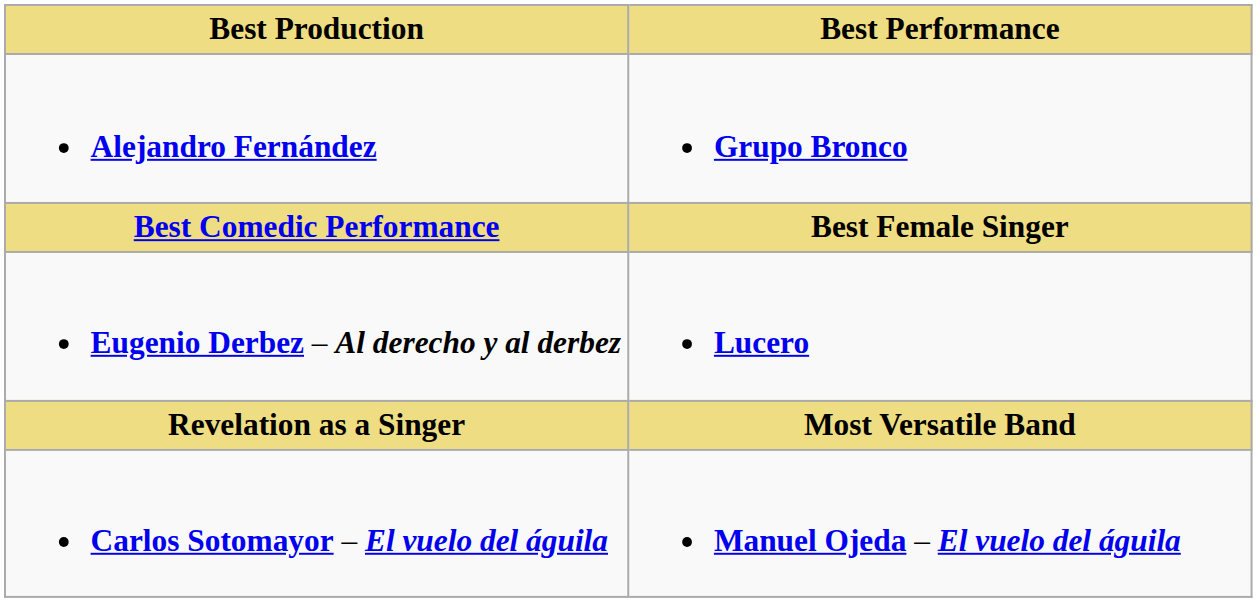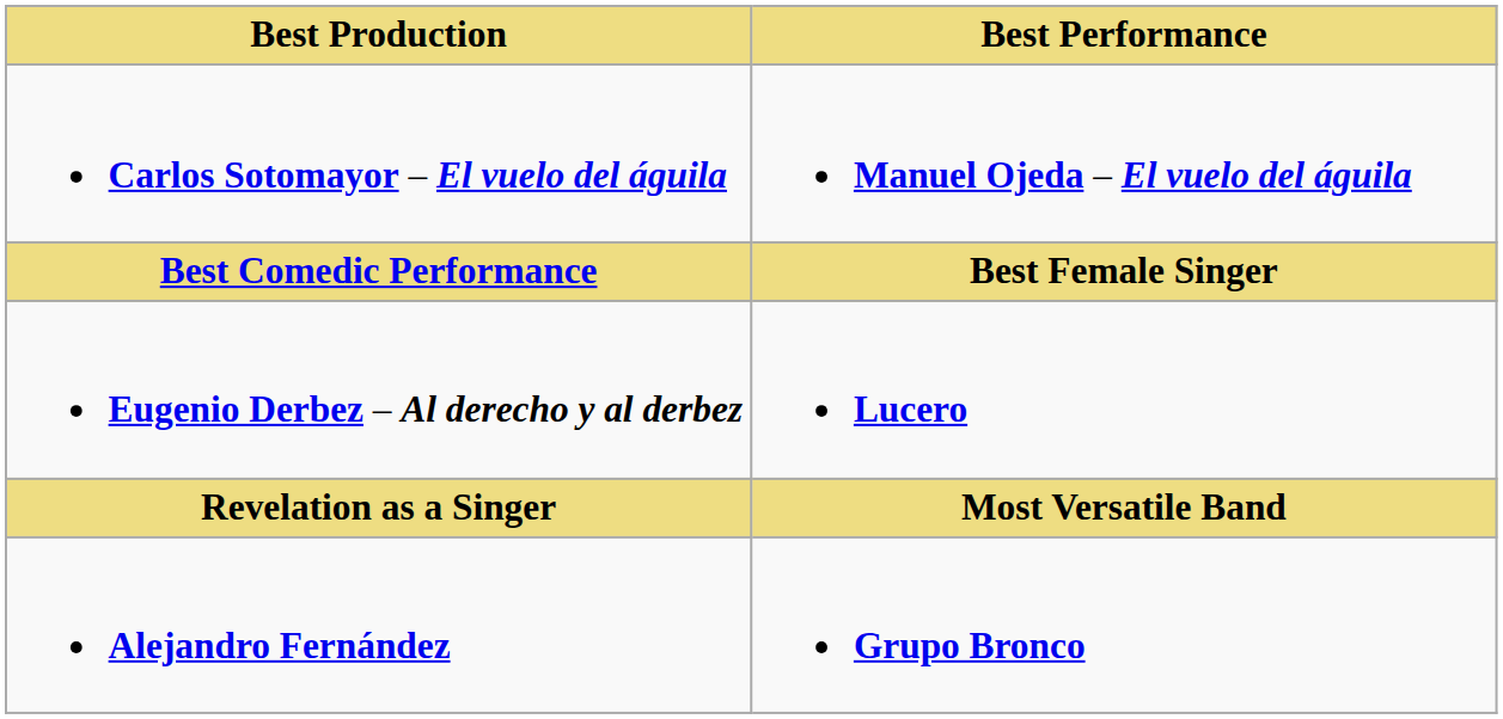rows swapped: Carlos Sotomayor – El vuelo del águila <-> Alejandro Fernández
